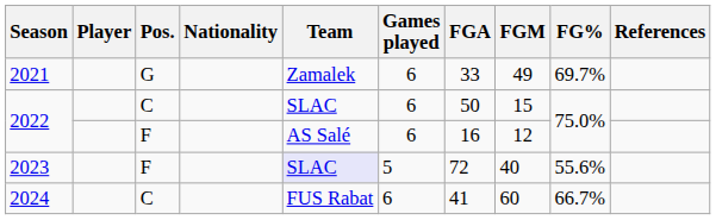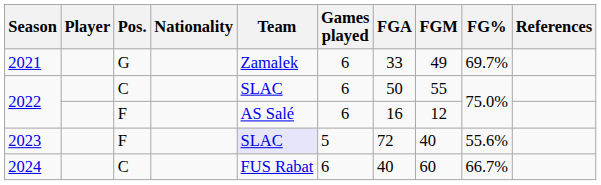2022 / C | FGM: 15 -> 55
2024 | FGA: 41 -> 40
